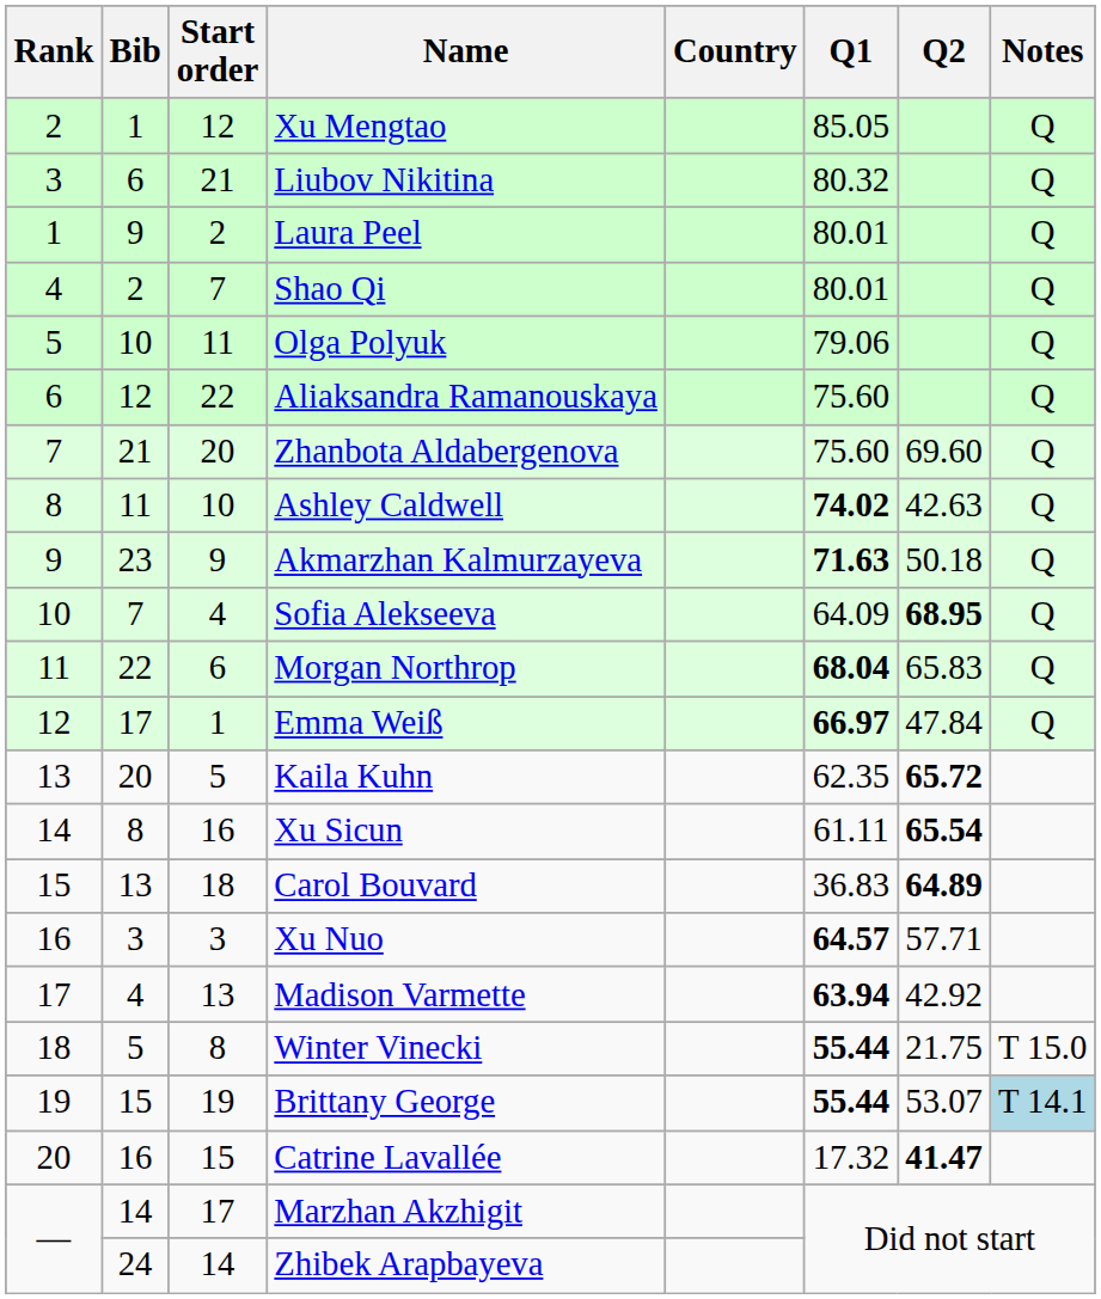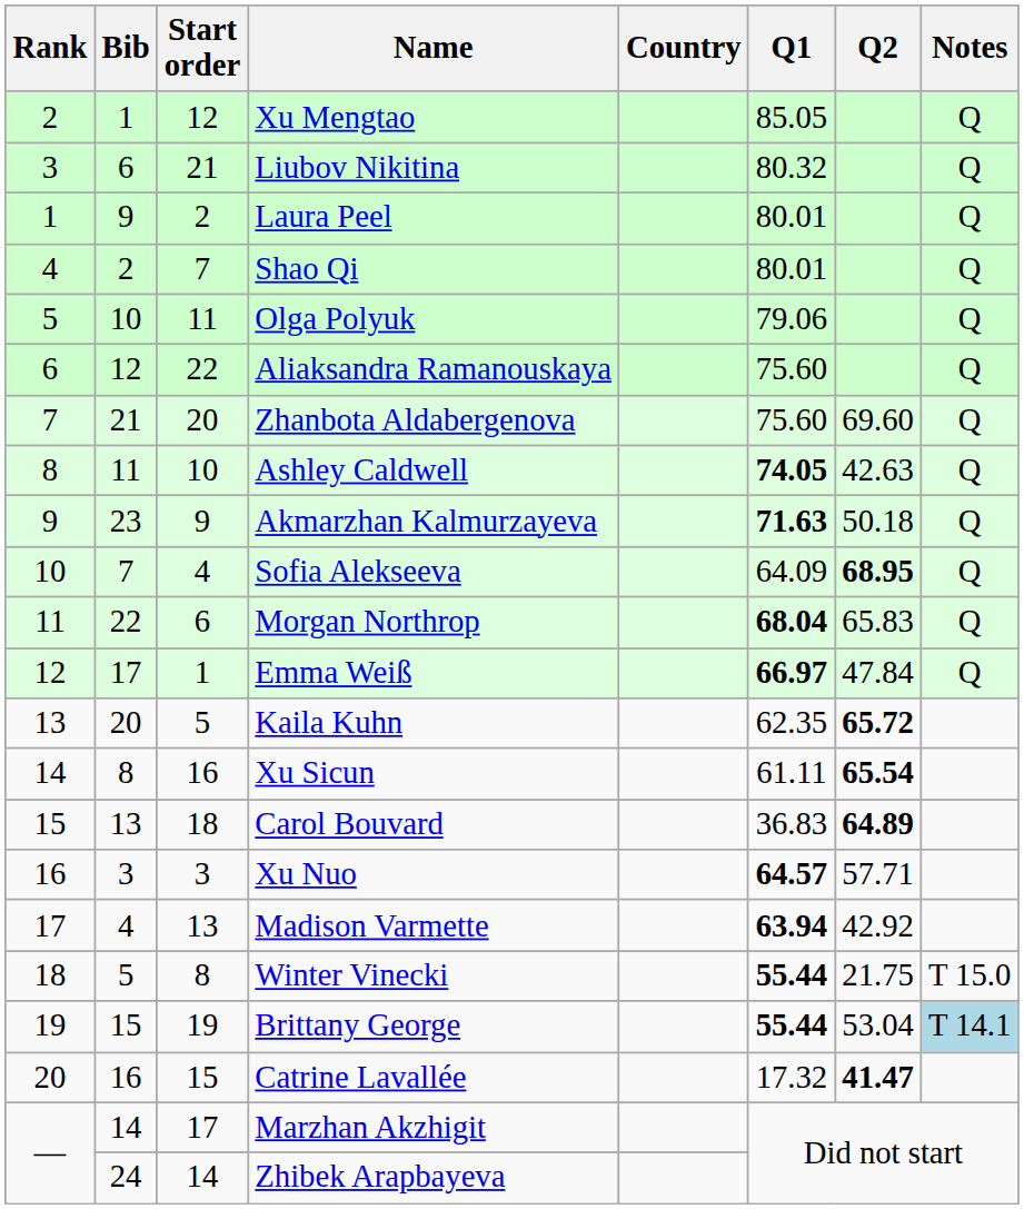Ashley Caldwell | Q1: 74.02 -> 74.05
Brittany George | Q2: 53.07 -> 53.04
